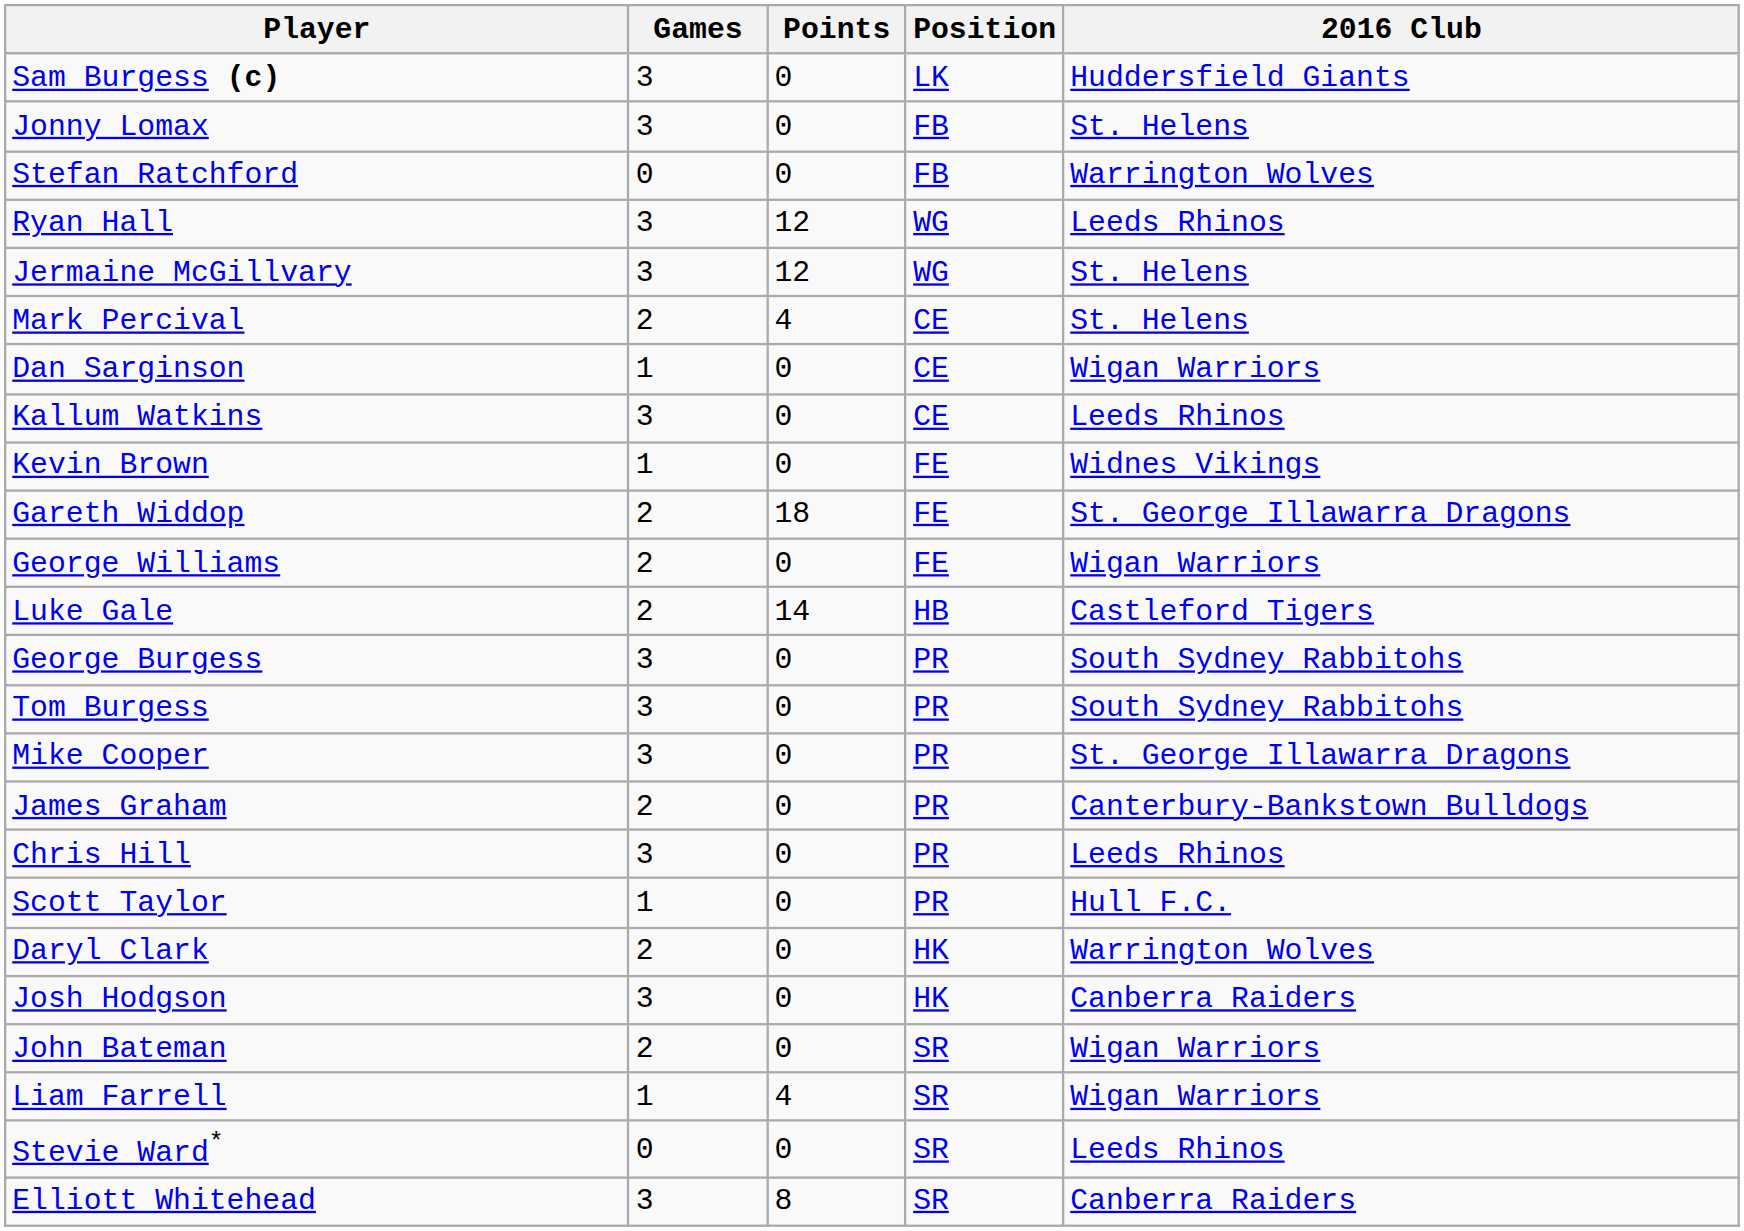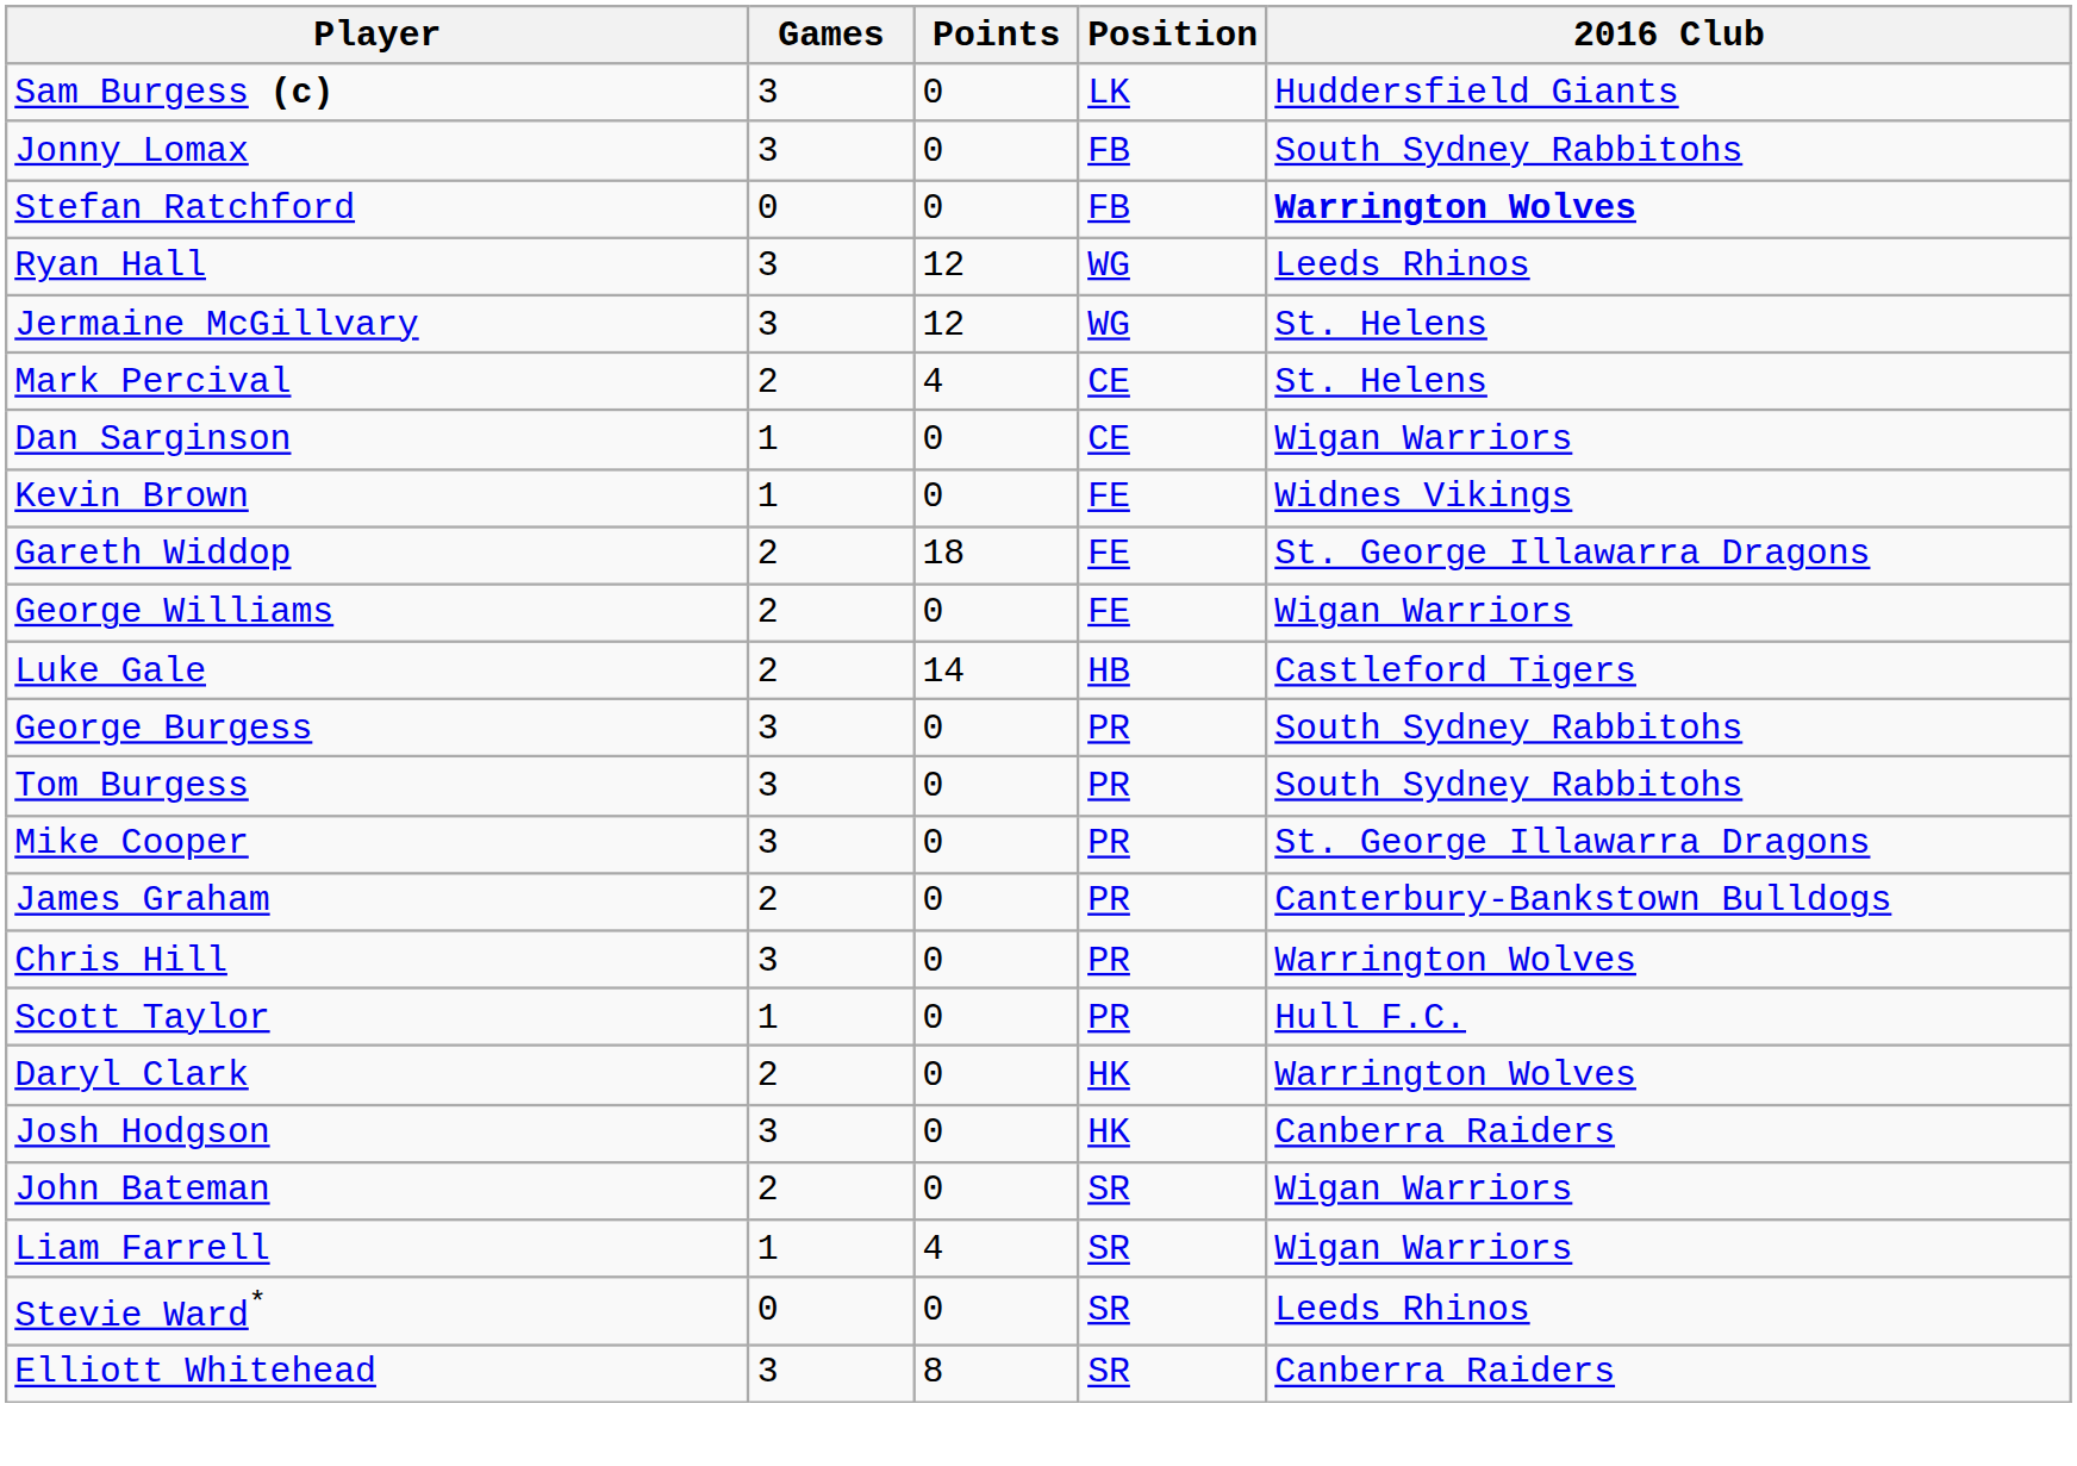Jonny Lomax | 2016 Club: St. Helens -> South Sydney Rabbitohs
Stefan Ratchford | 2016 Club: normal -> bold
- row: Kallum Watkins | 3 | 0 | CE | Leeds Rhinos
Chris Hill | 2016 Club: Leeds Rhinos -> Warrington Wolves
